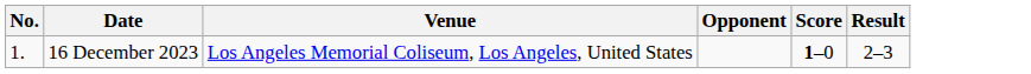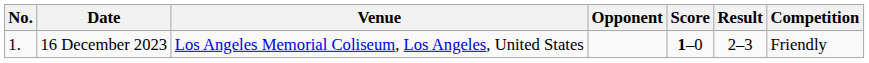+ column: Competition | Friendly
